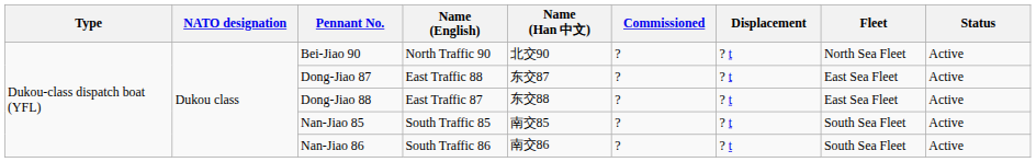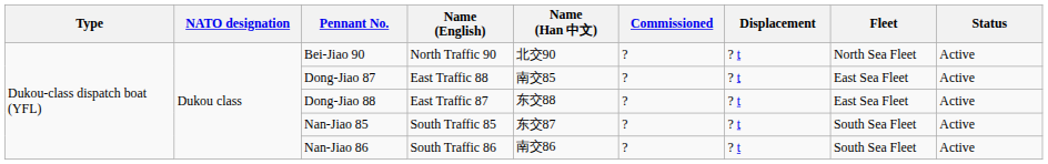Dong-Jiao 87 | Name (Han 中文): 东交87 -> 南交85
Nan-Jiao 85 | Name (Han 中文): 南交85 -> 东交87
